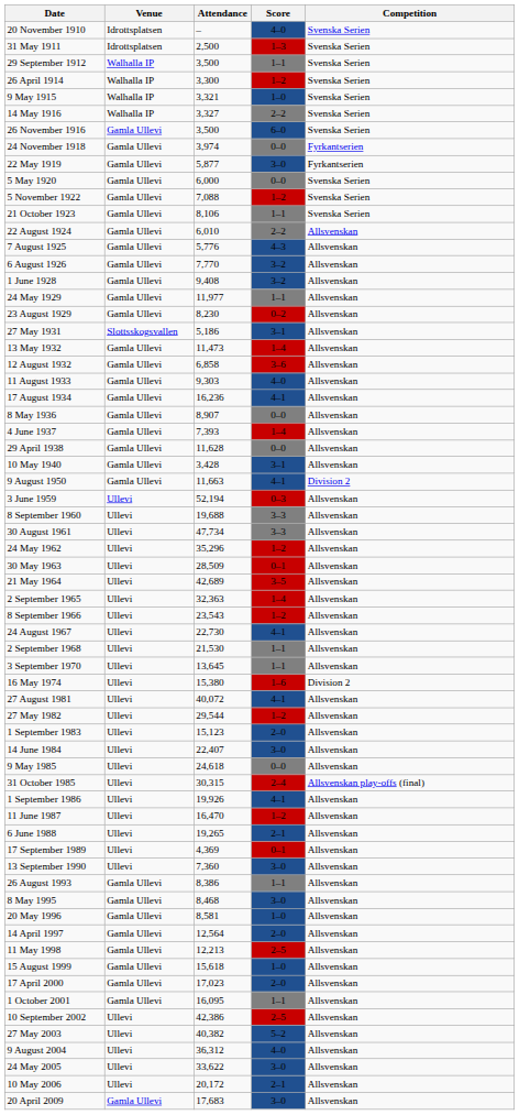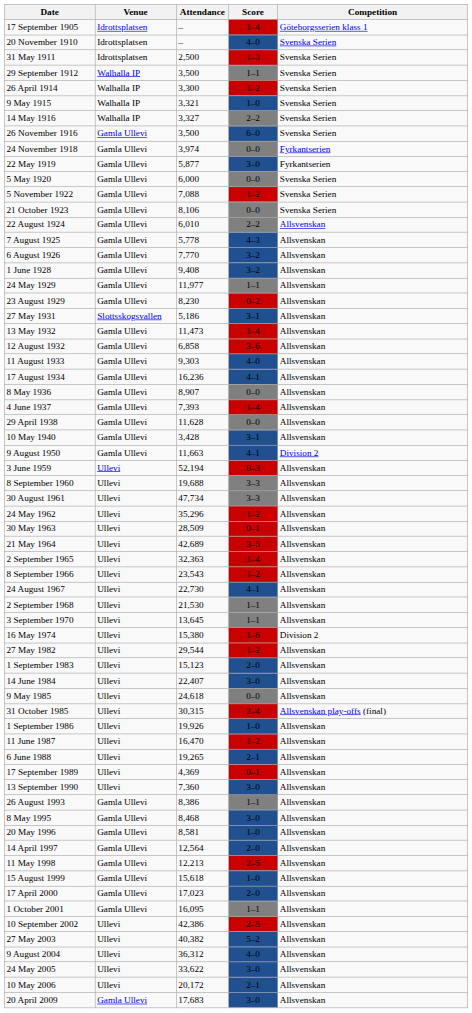+ row: 17 September 1905 | Idrottsplatsen | – | 1–4 | Göteborgsserien klass 1
21 October 1923 | Score: 1–1 -> 0–0
7 August 1925 | Attendance: 5,776 -> 5,778
- row: 27 August 1981 | Ullevi | 40,072 | 4–1 | Allsvenskan
1 September 1986 | Score: 4–1 -> 1–0
